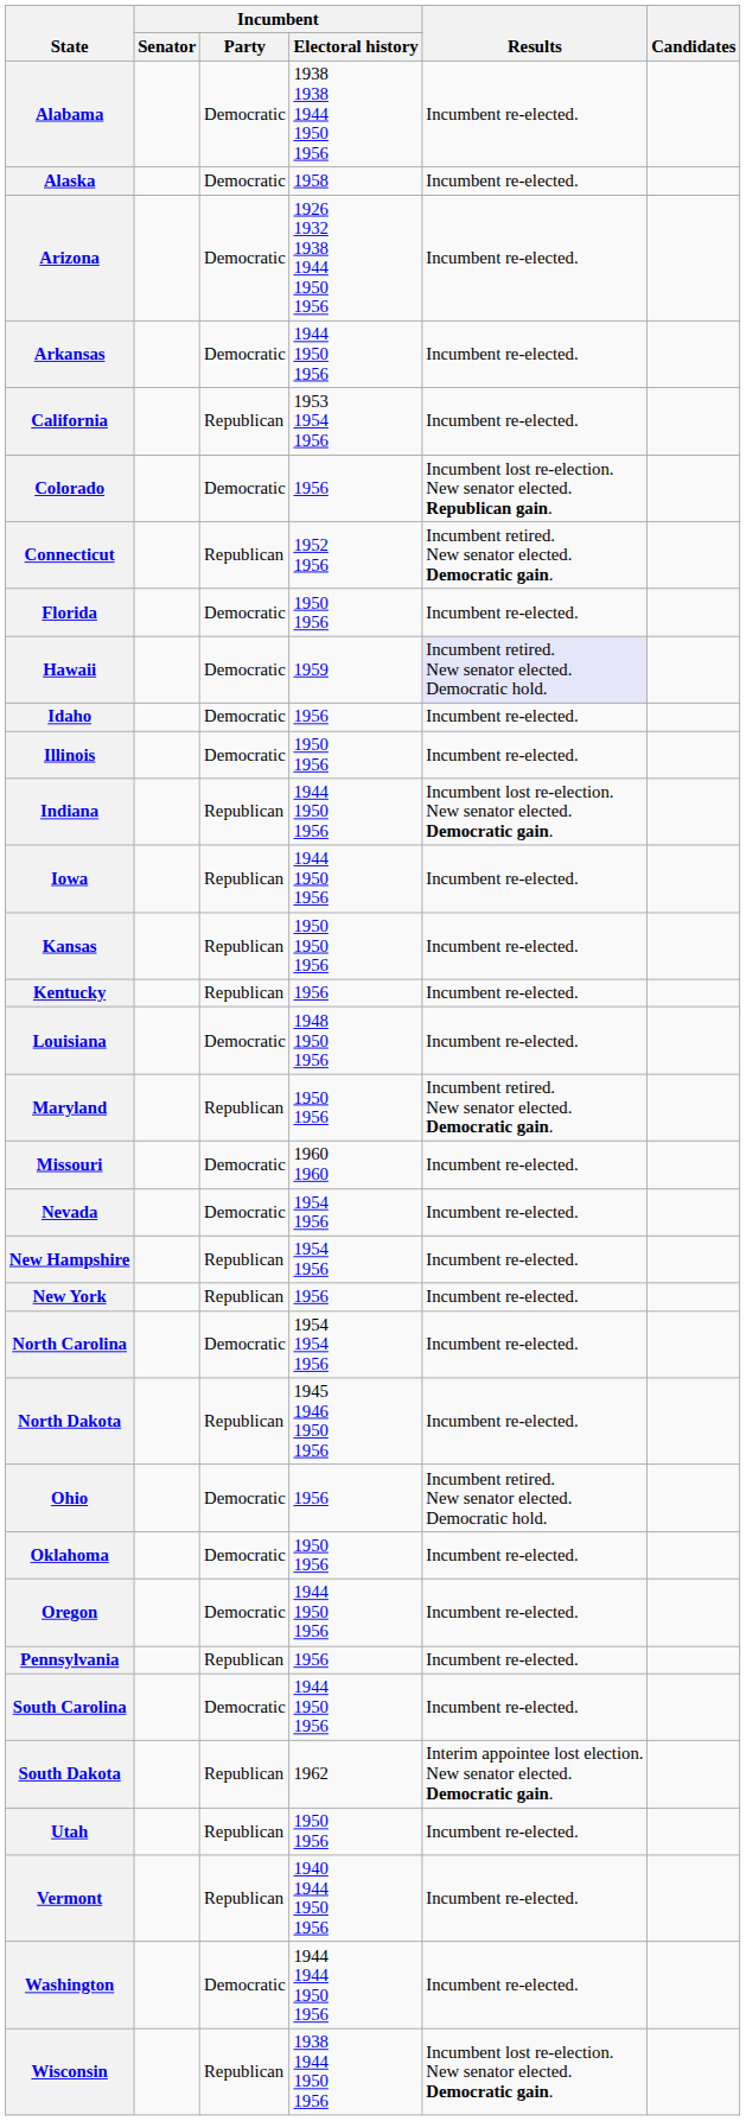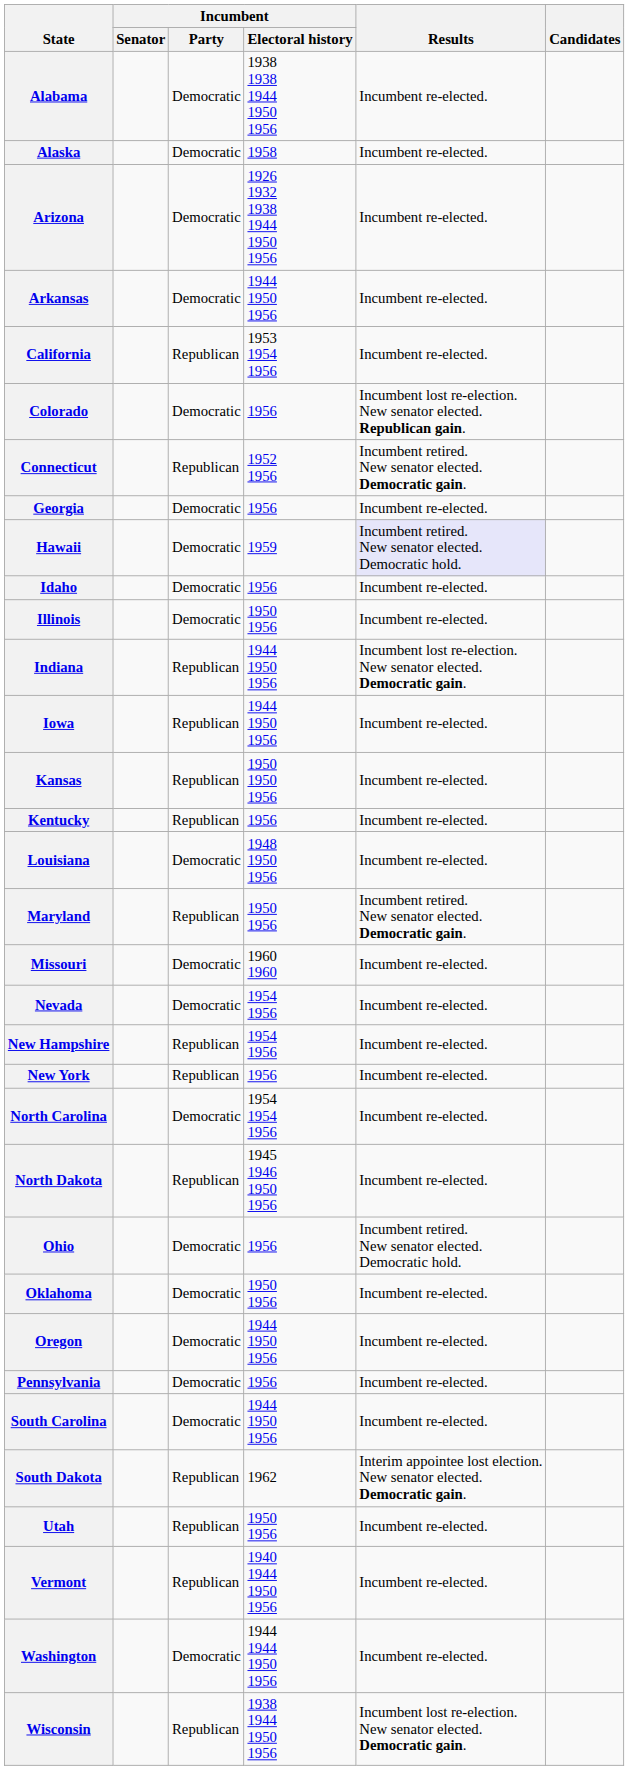- row: Florida | Democratic | 1950 1956 | Incumbent re-elected.
+ row: Georgia | Democratic | 1956 | Incumbent re-elected.
Pennsylvania | Incumbent / Party: Republican -> Democratic
